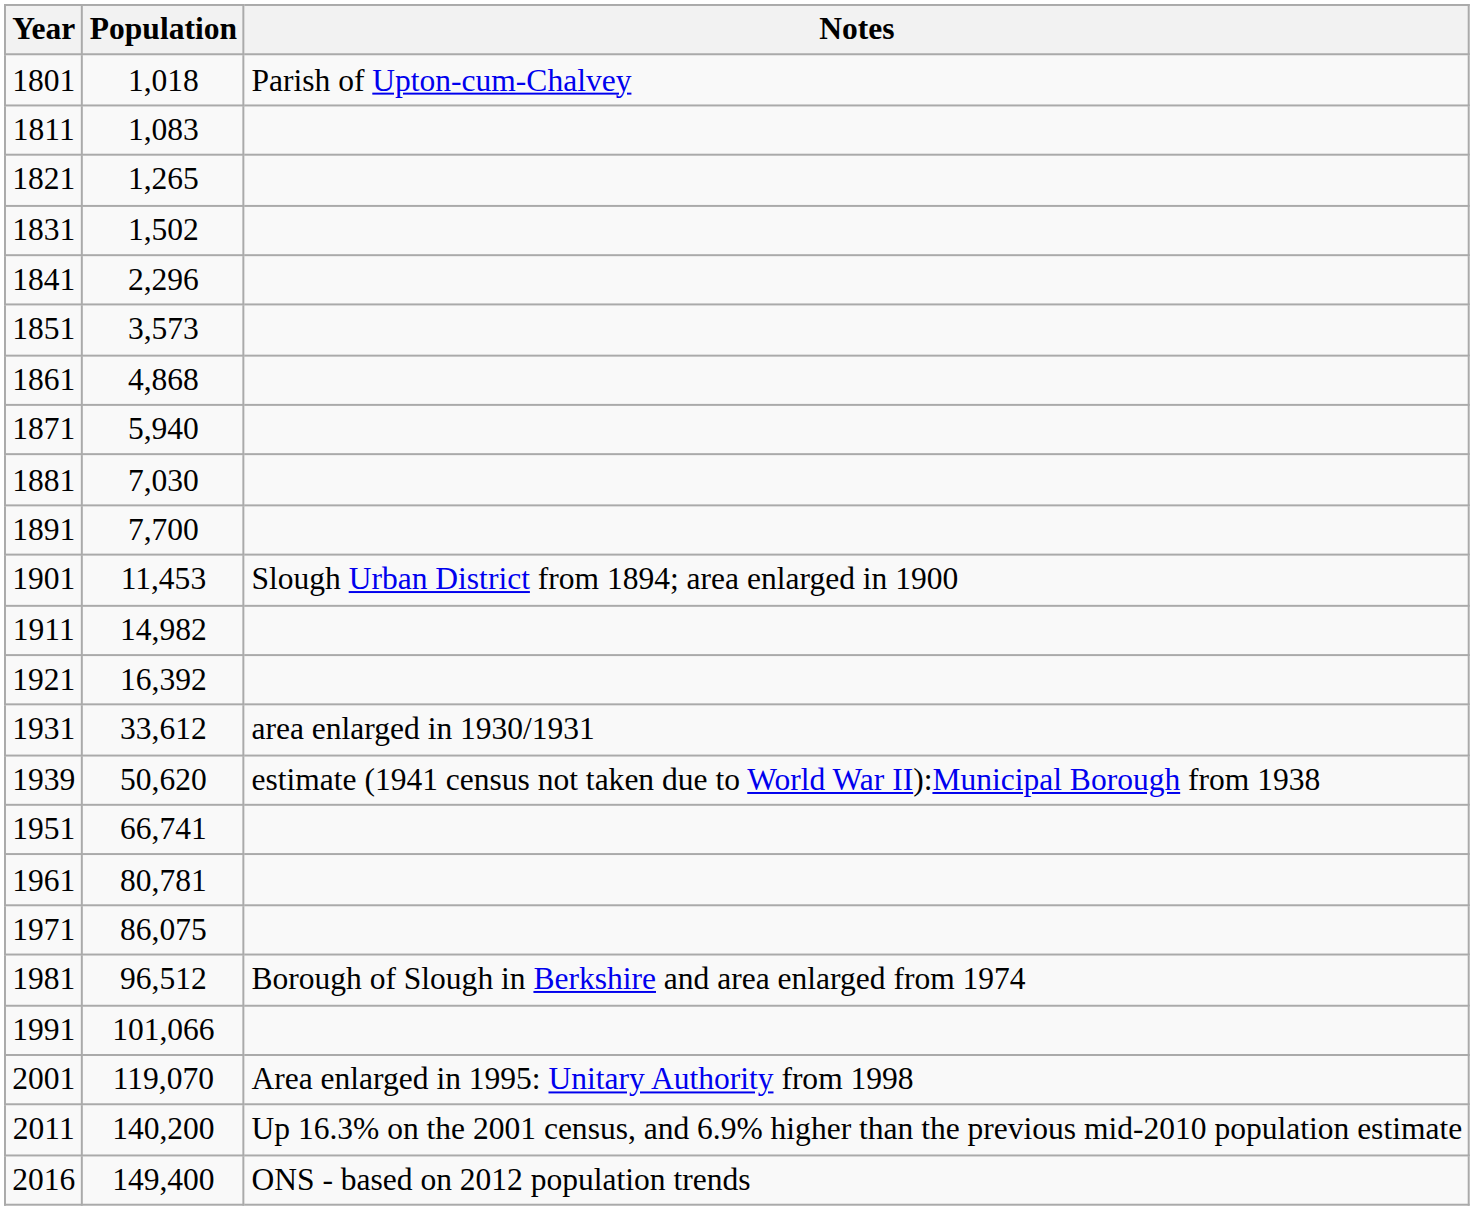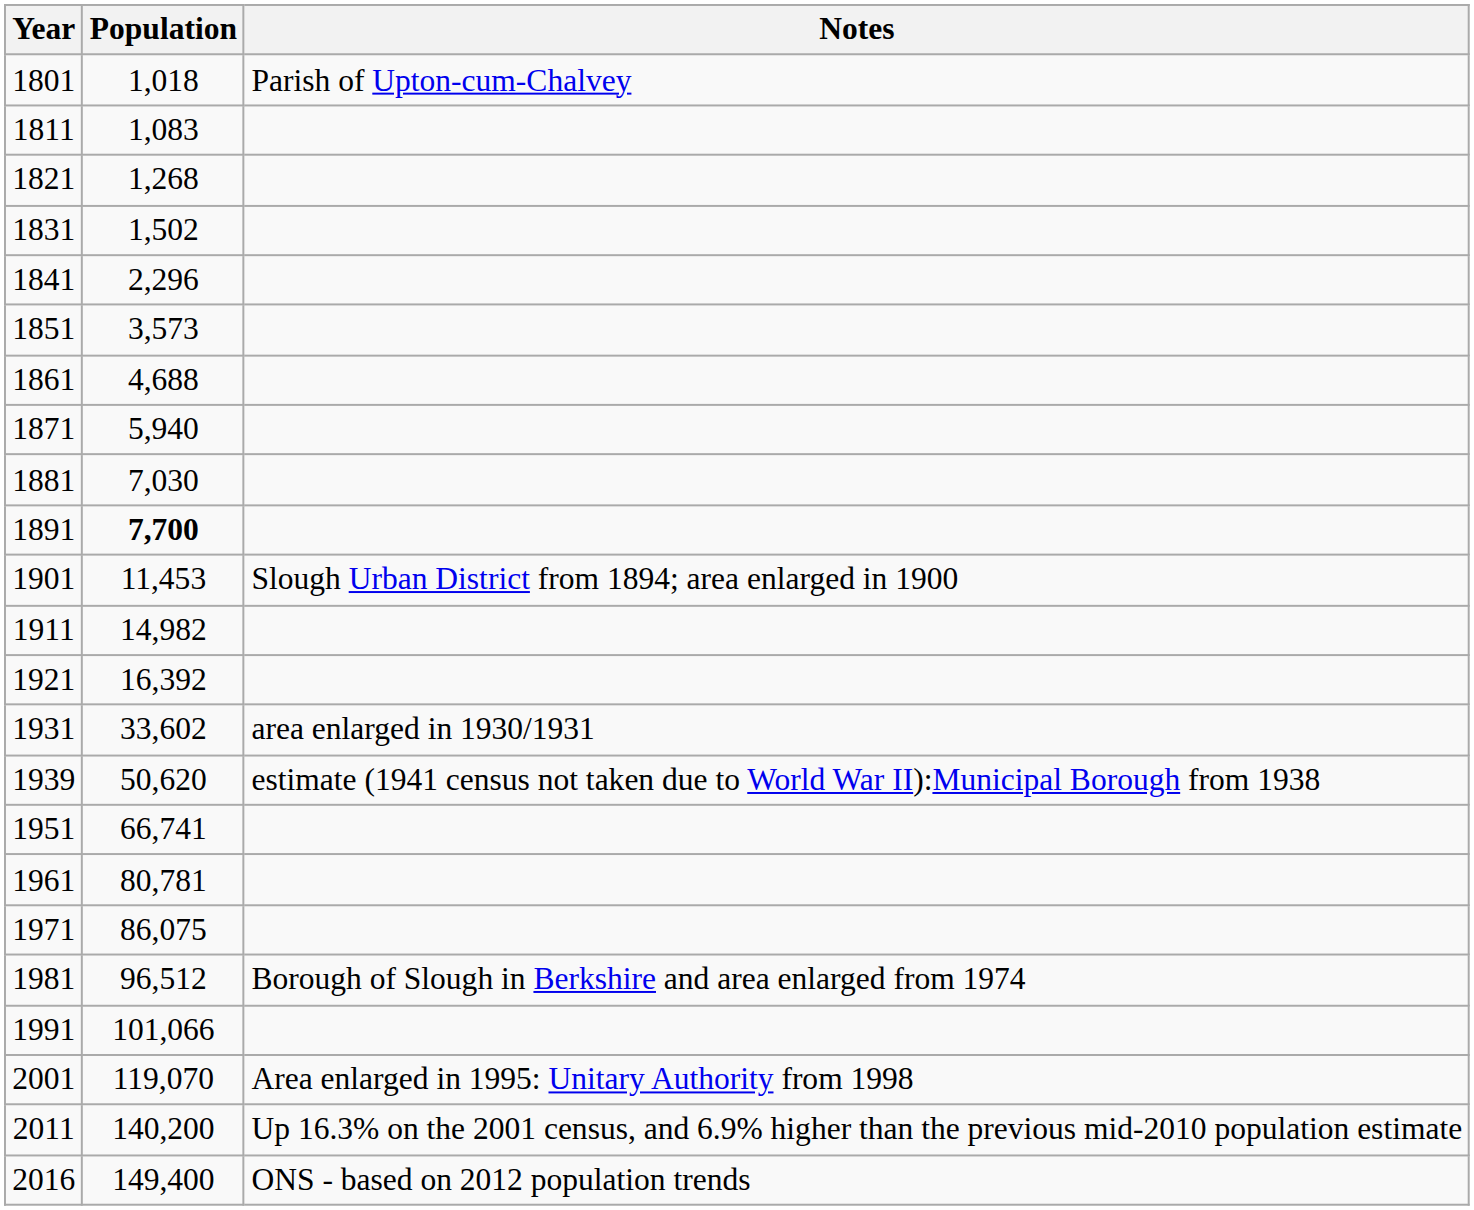1821 | Population: 1,265 -> 1,268
1861 | Population: 4,868 -> 4,688
1891 | Population: normal -> bold
1931 | Population: 33,612 -> 33,602
